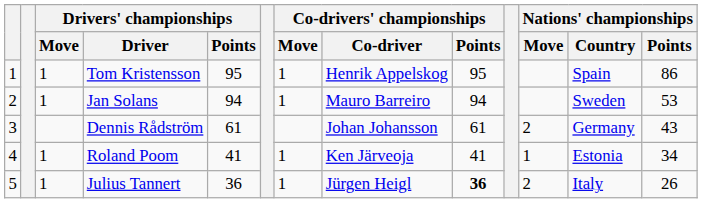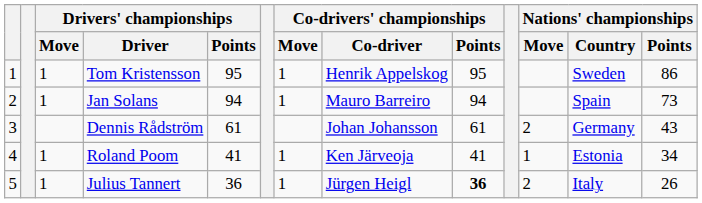Tom Kristensson | Nations' championships / Country: Spain -> Sweden
Jan Solans | Nations' championships / Country: Sweden -> Spain
Jan Solans | Nations' championships / Points: 53 -> 73
